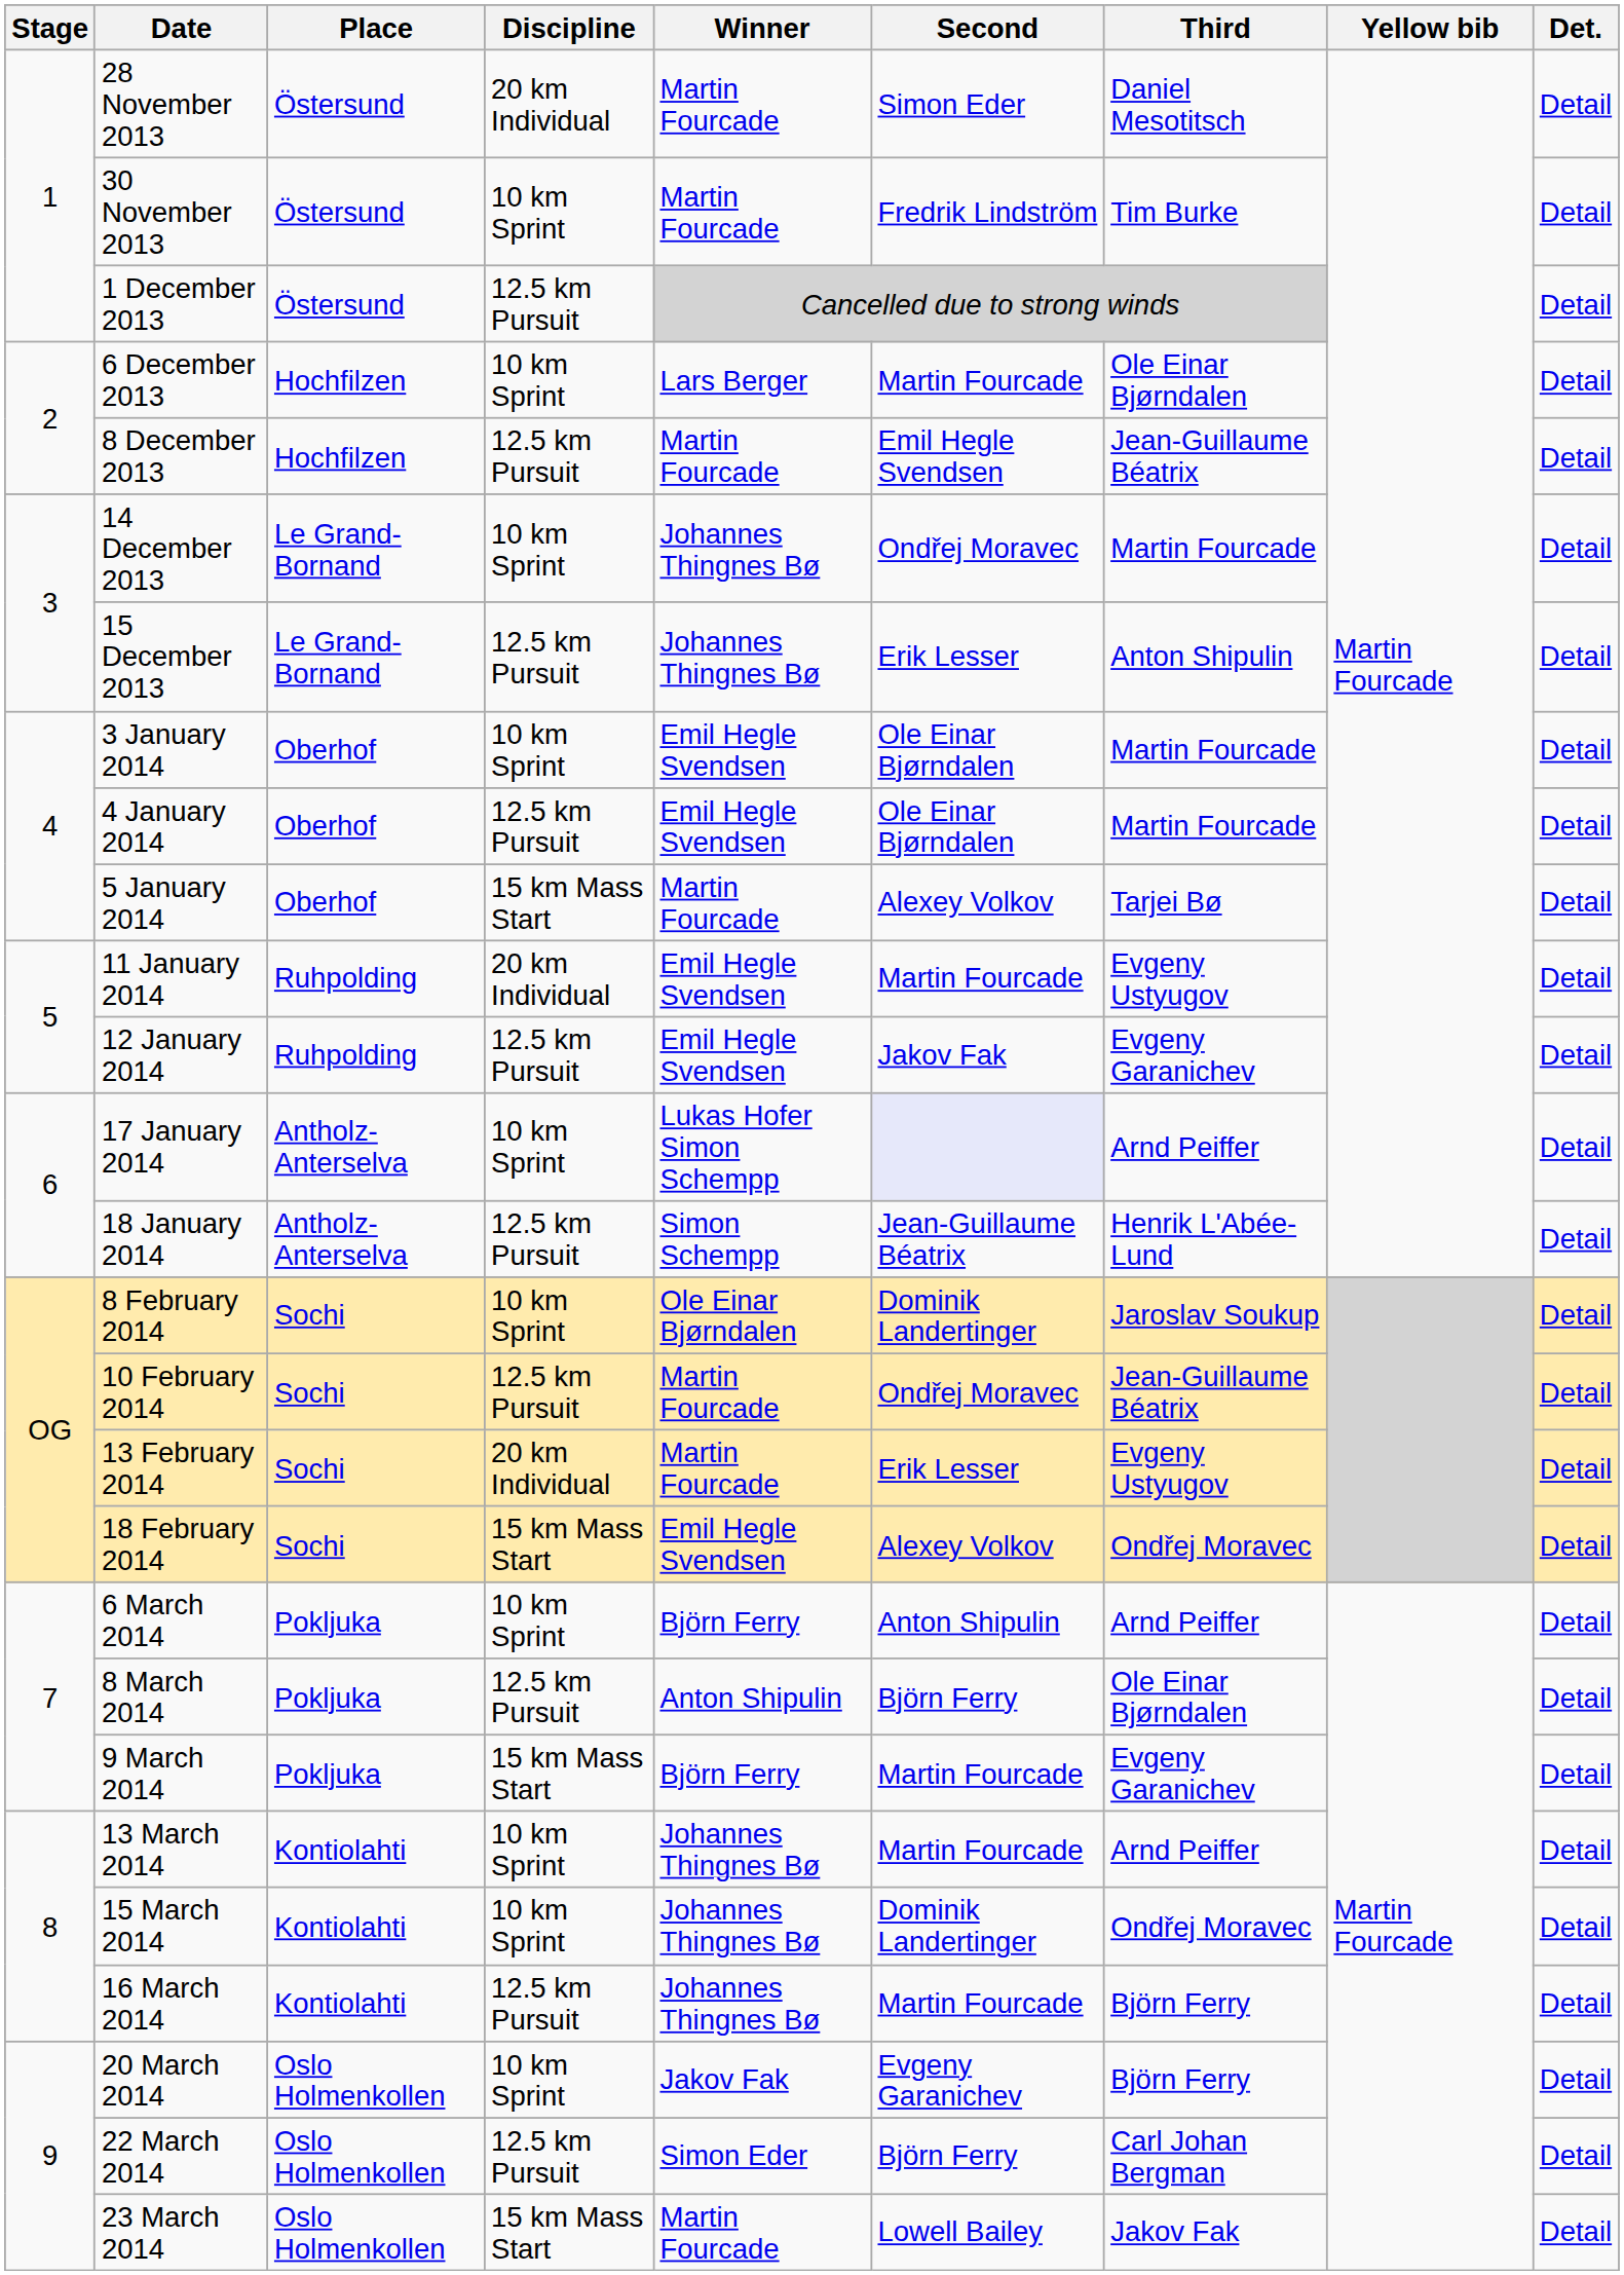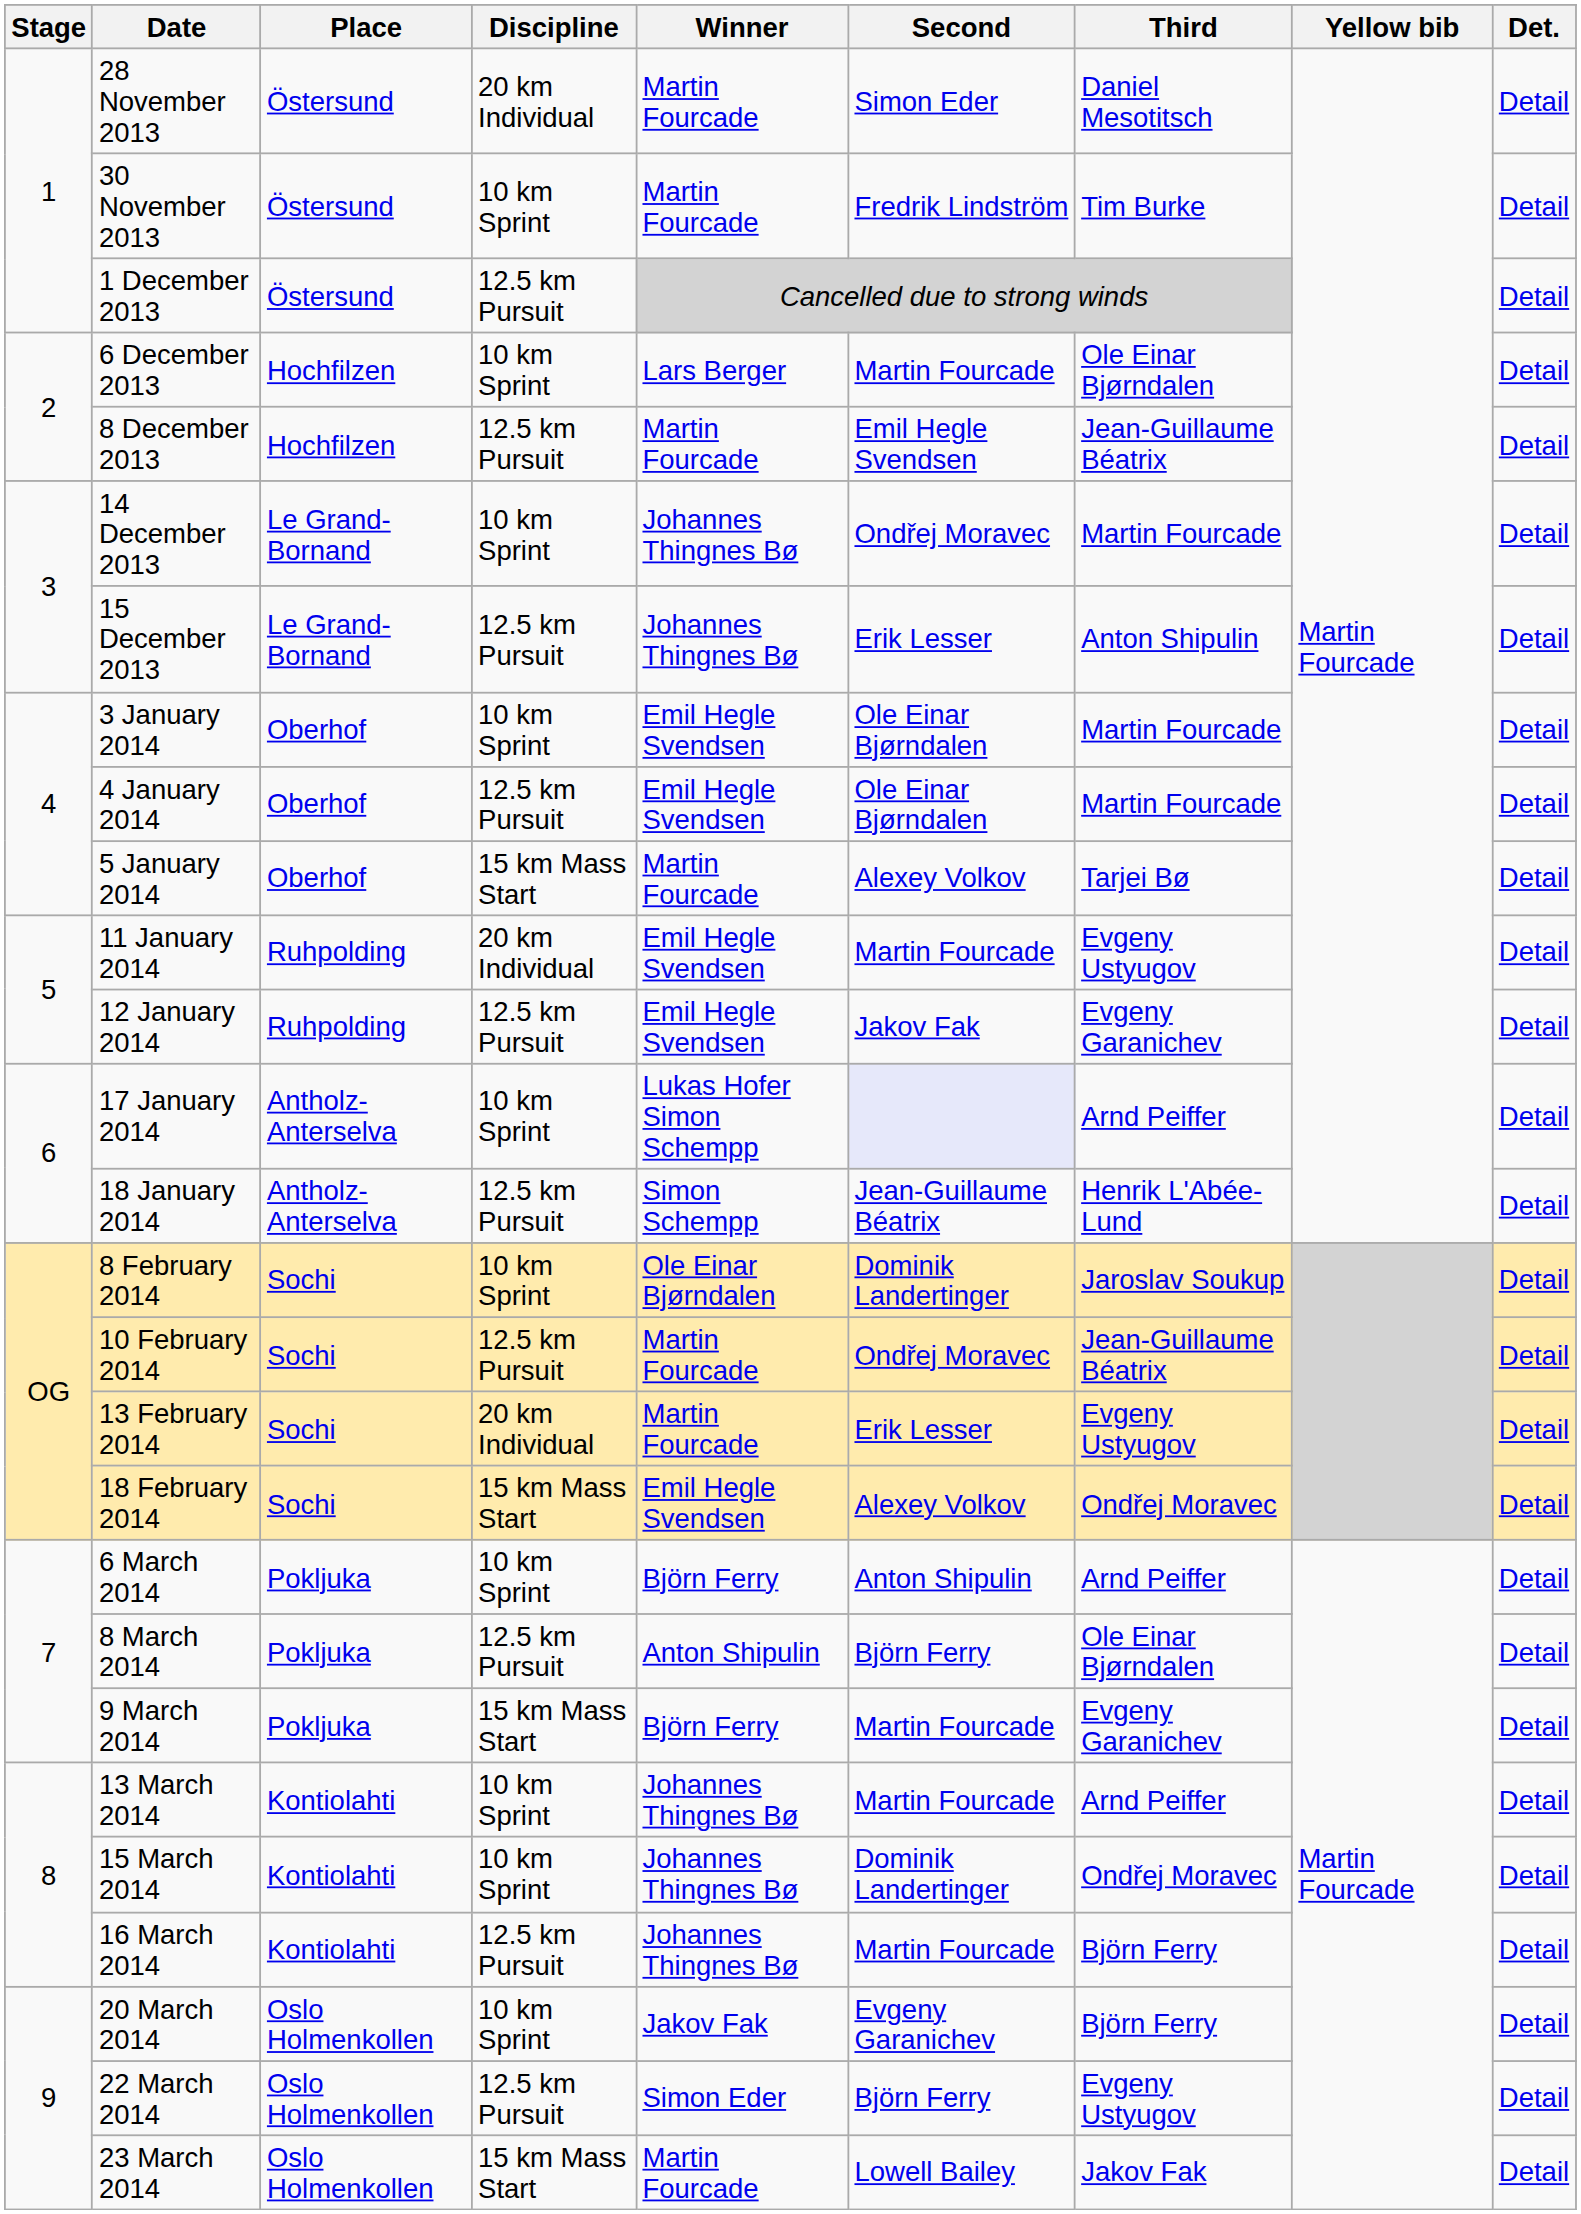22 March 2014 | Third: Carl Johan Bergman -> Evgeny Ustyugov
